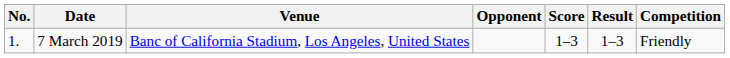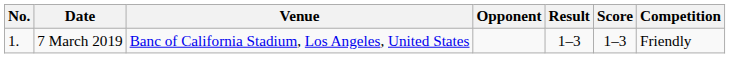columns swapped: Score <-> Result
